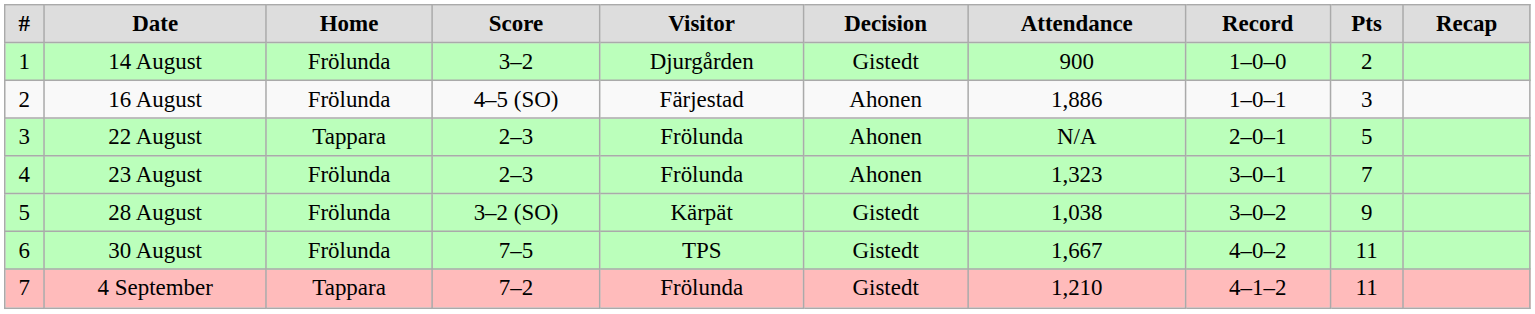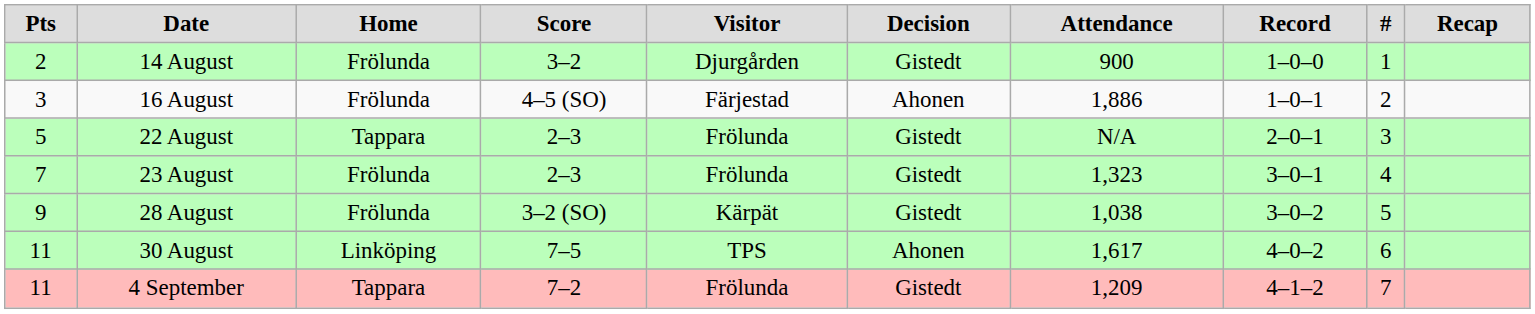columns swapped: # <-> Pts
22 August | Decision: Ahonen -> Gistedt
23 August | Decision: Ahonen -> Gistedt
30 August | Home: Frölunda -> Linköping
30 August | Decision: Gistedt -> Ahonen
30 August | Attendance: 1,667 -> 1,617
4 September | Attendance: 1,210 -> 1,209
